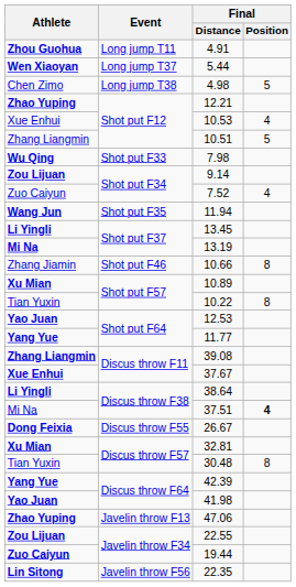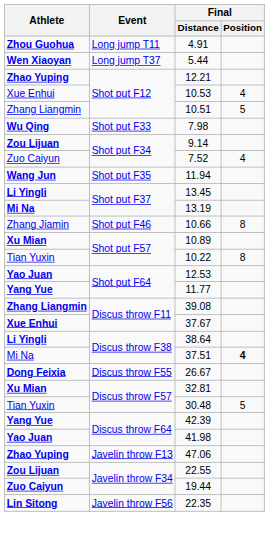- row: Chen Zimo | Long jump T38 | 4.98 | 5
30.48 | Final / Position: 8 -> 5
